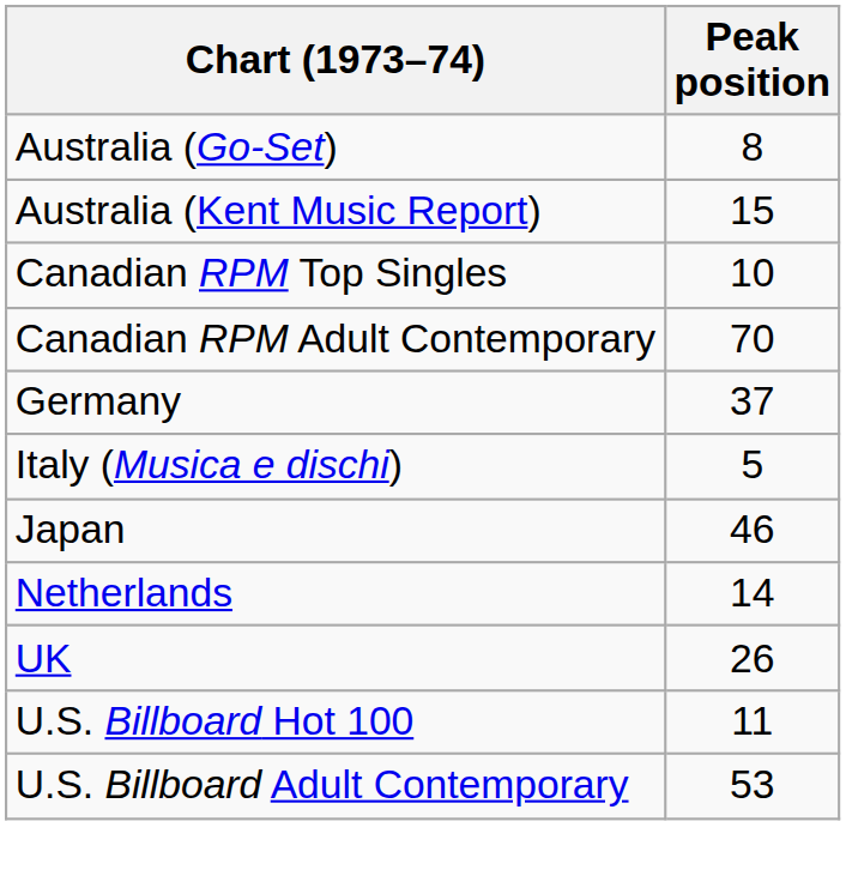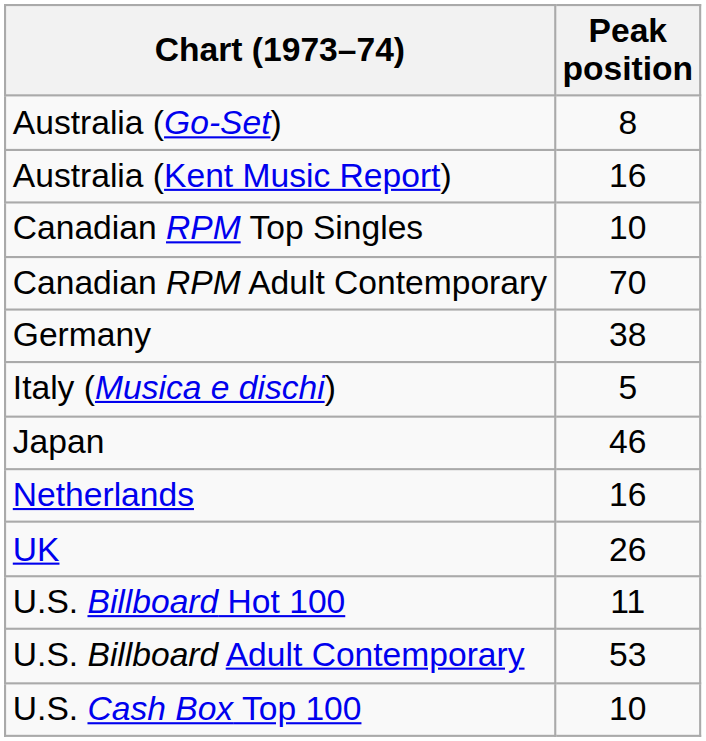Australia (Kent Music Report) | Peak position: 15 -> 16
Germany | Peak position: 37 -> 38
Netherlands | Peak position: 14 -> 16
+ row: U.S. Cash Box Top 100 | 10
